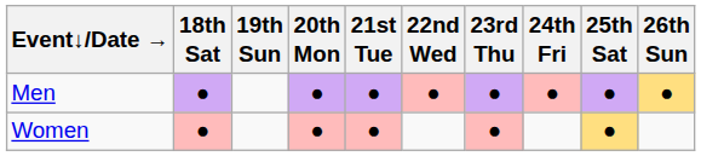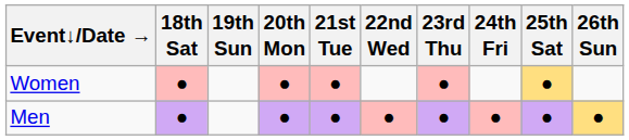rows swapped: Men <-> Women
